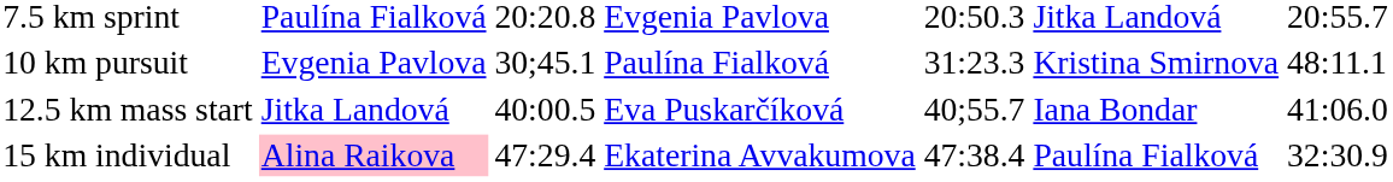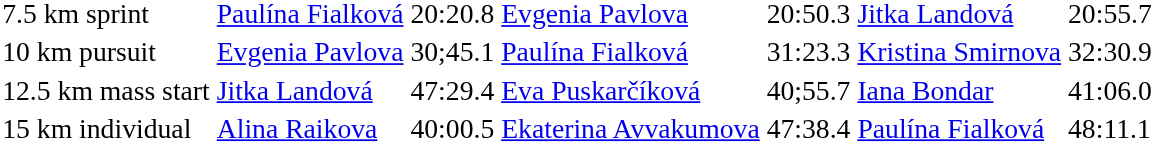10 km pursuit | column 7: 48:11.1 -> 32:30.9
12.5 km mass start | column 3: 40:00.5 -> 47:29.4
15 km individual | column 2: pink background -> no background
15 km individual | column 3: 47:29.4 -> 40:00.5
15 km individual | column 7: 32:30.9 -> 48:11.1
